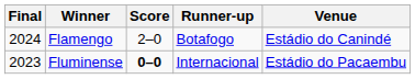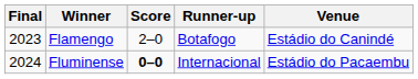Flamengo | Final: 2024 -> 2023
Fluminense | Final: 2023 -> 2024
